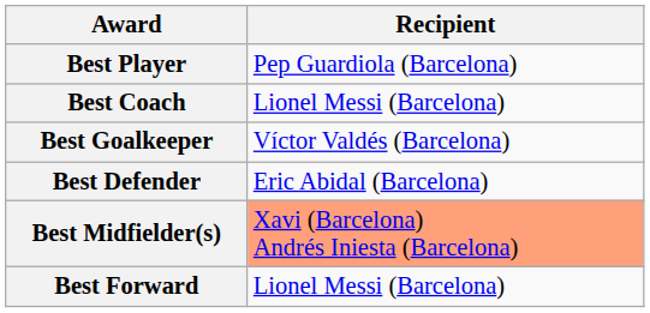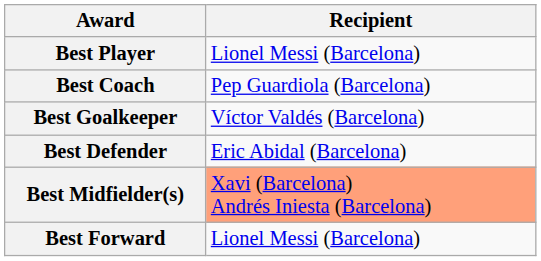Best Player | Recipient: Pep Guardiola (Barcelona) -> Lionel Messi (Barcelona)
Best Coach | Recipient: Lionel Messi (Barcelona) -> Pep Guardiola (Barcelona)
